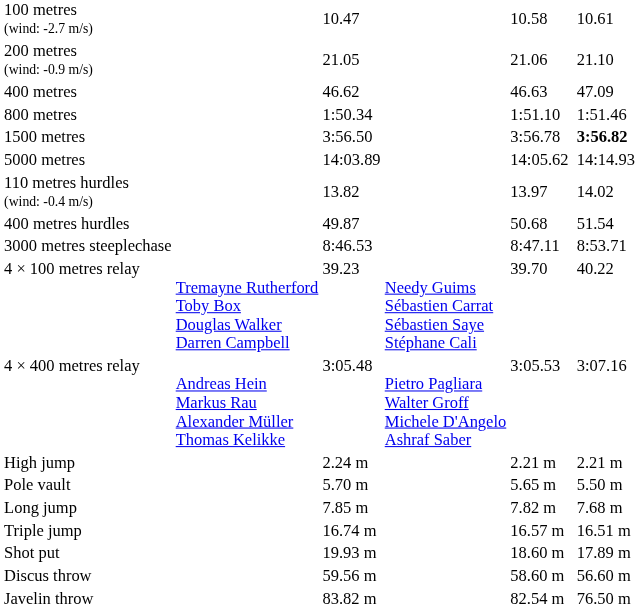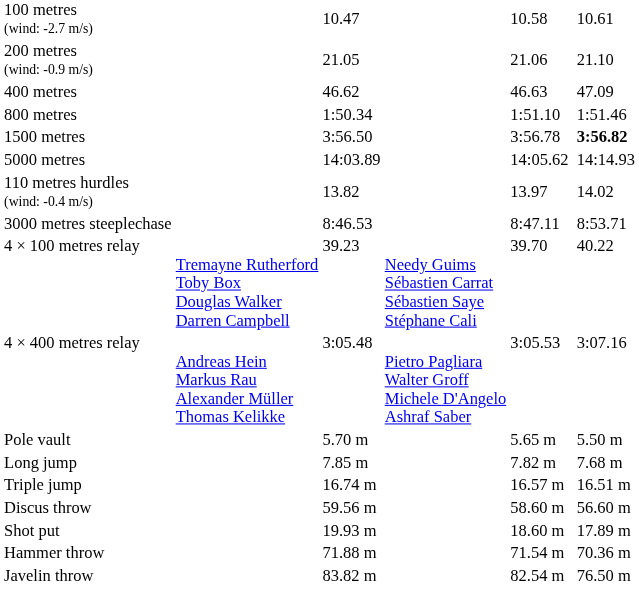- row: 400 metres hurdles | 49.87 | 50.68 | 51.54
- row: High jump | 2.24 m | 2.21 m | 2.21 m
rows swapped: Shot put <-> Discus throw
+ row: Hammer throw | 71.88 m | 71.54 m | 70.36 m
